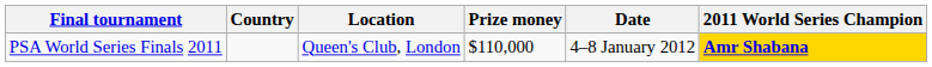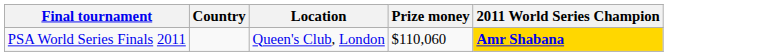- column: Date | 4–8 January 2012
PSA World Series Finals 2011 | Prize money: $110,000 -> $110,060
